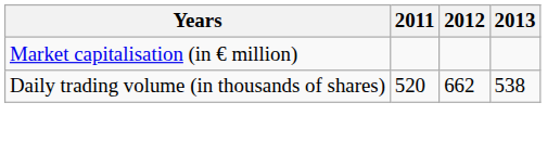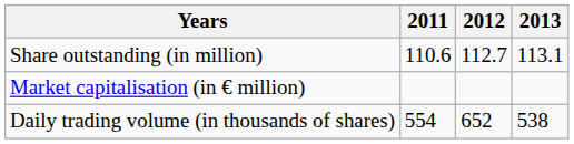+ row: Share outstanding (in million) | 110.6 | 112.7 | 113.1
Daily trading volume (in thousands of shares) | 2011: 520 -> 554
Daily trading volume (in thousands of shares) | 2012: 662 -> 652
